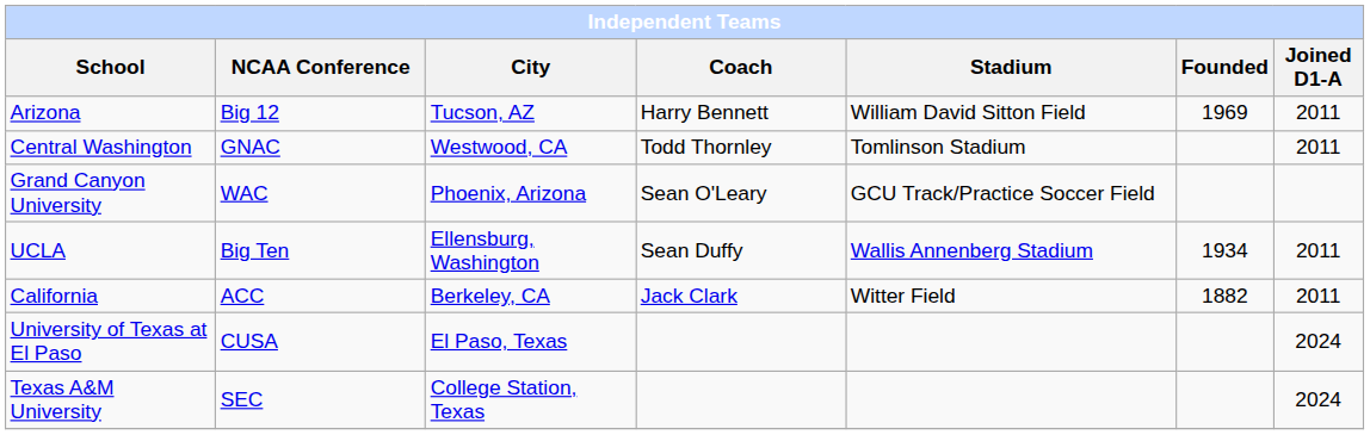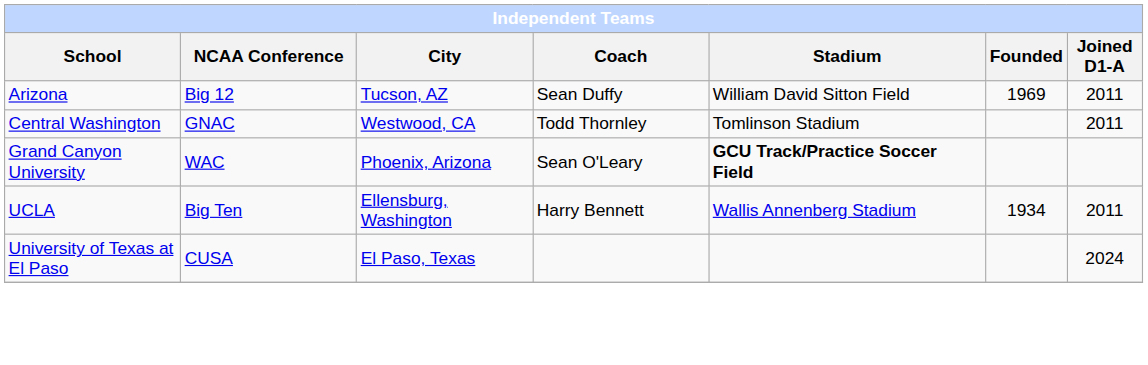Arizona | Coach: Harry Bennett -> Sean Duffy
Grand Canyon University | Stadium: normal -> bold
UCLA | Coach: Sean Duffy -> Harry Bennett
- row: California | ACC | Berkeley, CA | Jack Clark | Witter Field | 1882 | 2011
- row: Texas A&M University | SEC | College Station, Texas | 2024
